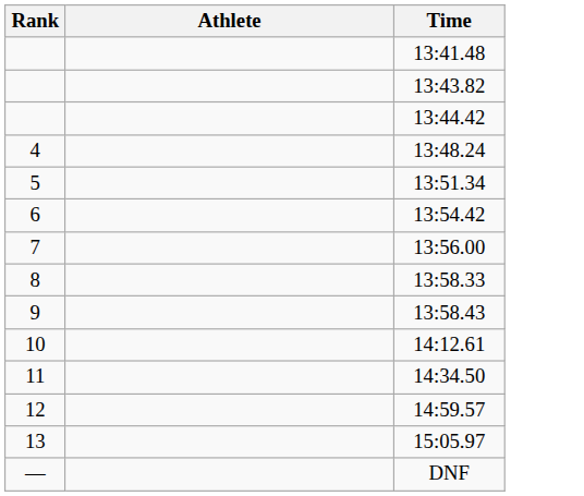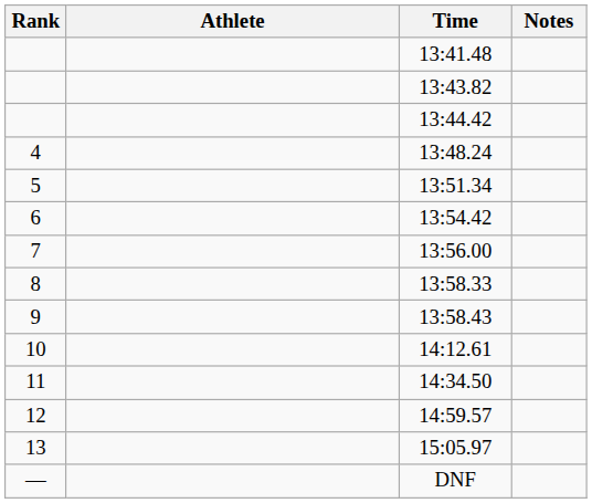+ column: Notes
